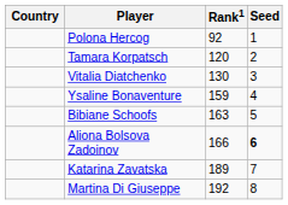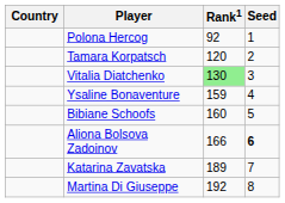Vitalia Diatchenko | Rank1: no background -> lightgreen background
Bibiane Schoofs | Rank1: 163 -> 160
